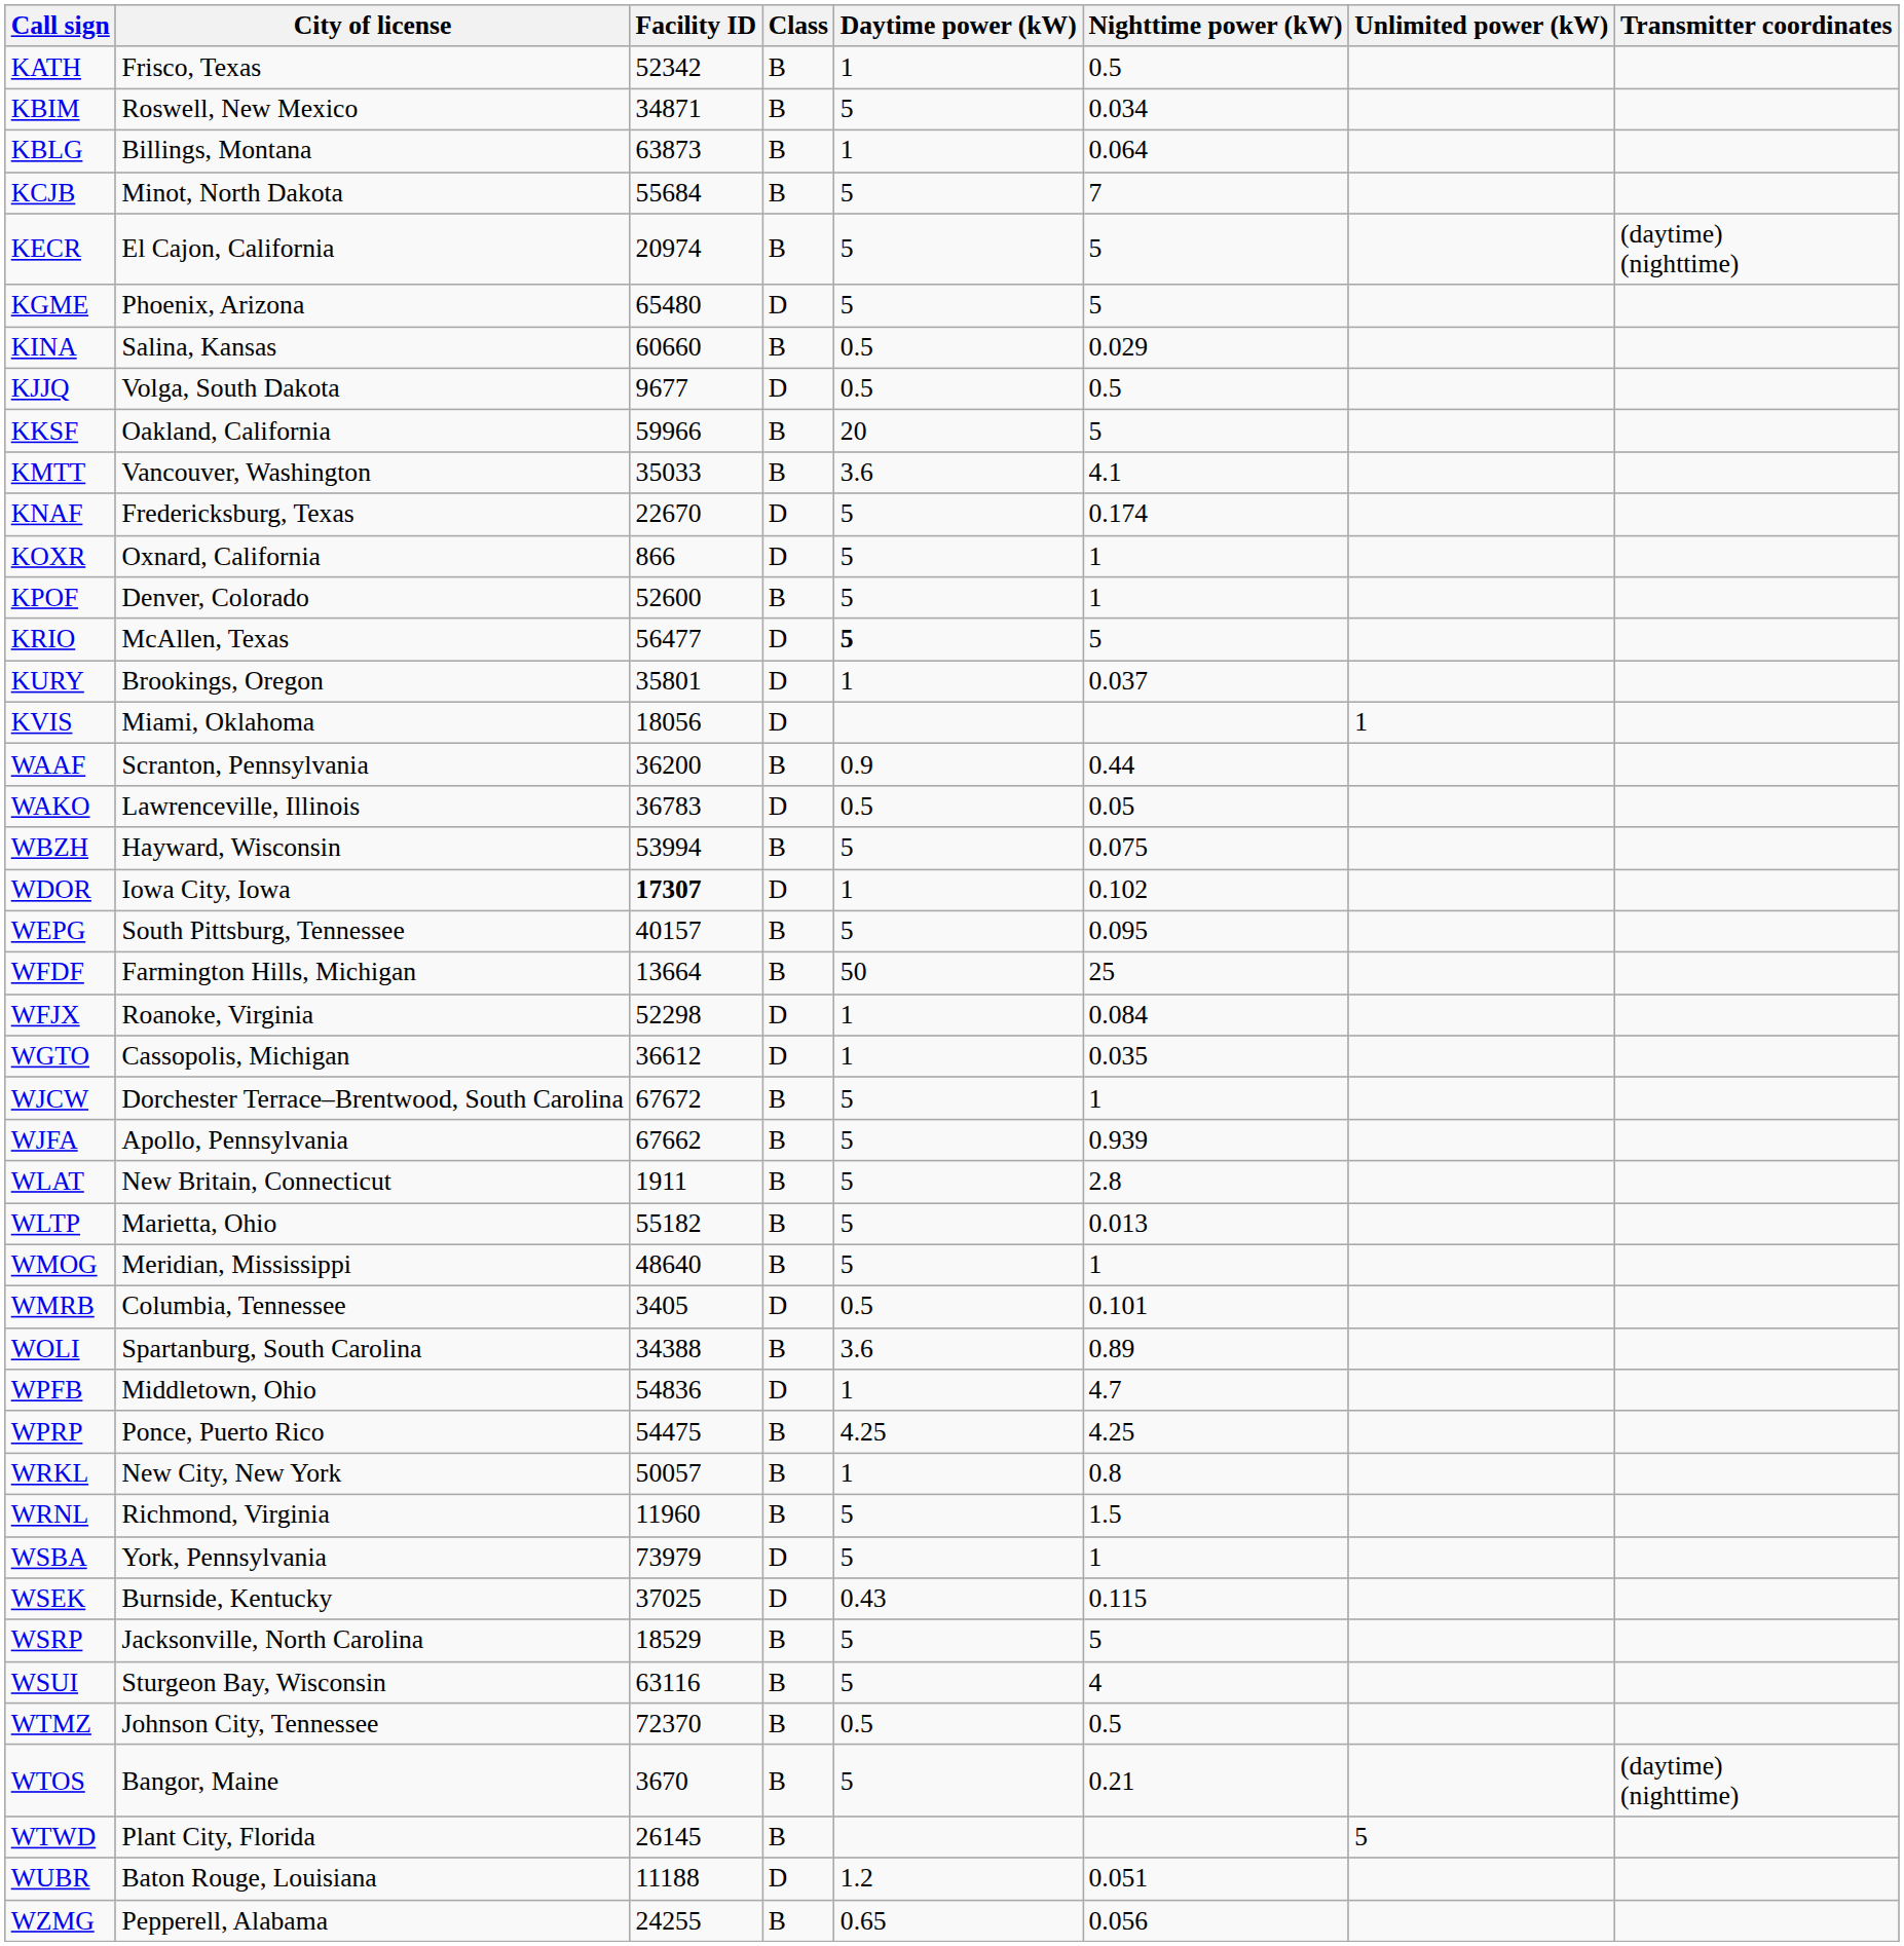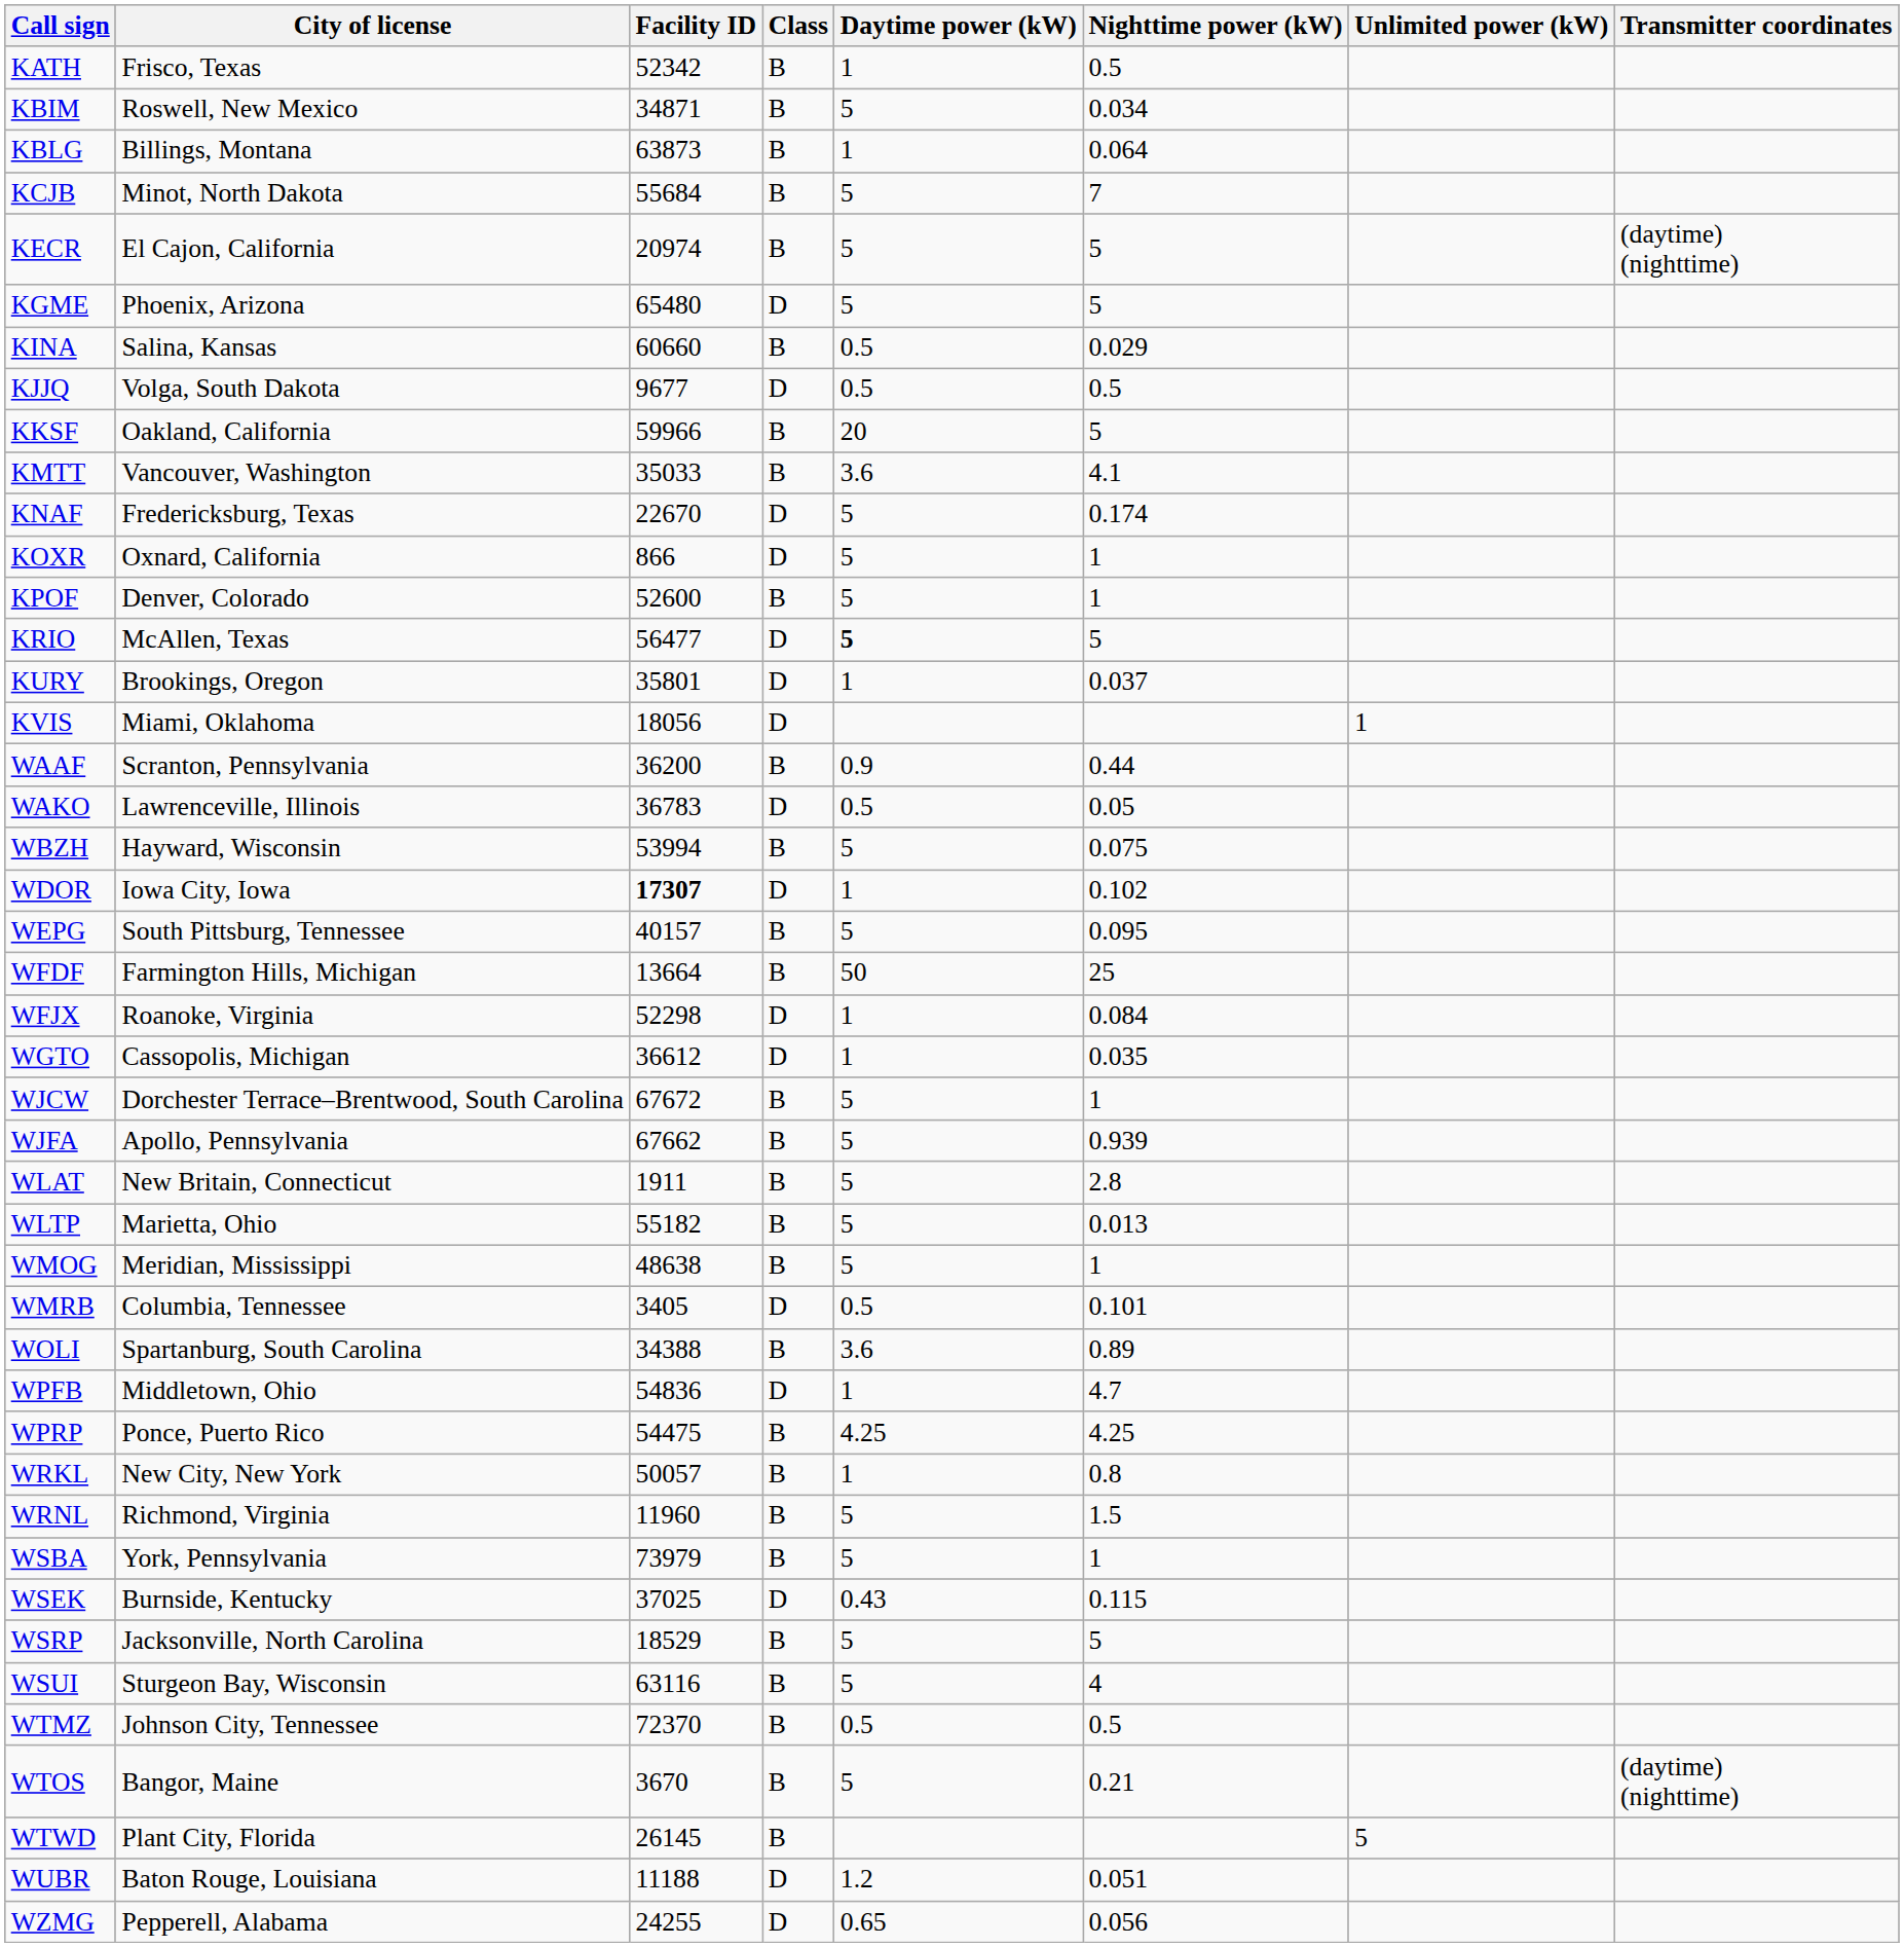WMOG | Facility ID: 48640 -> 48638
WSBA | Class: D -> B
WZMG | Class: B -> D
